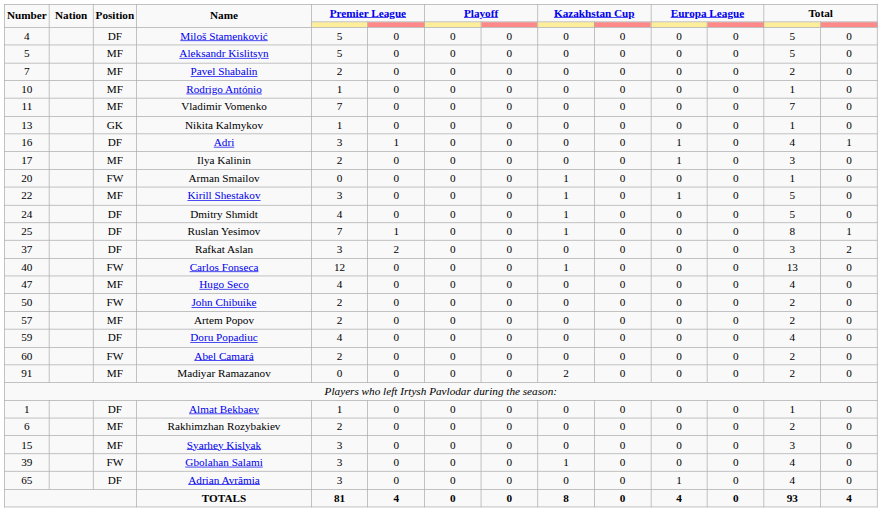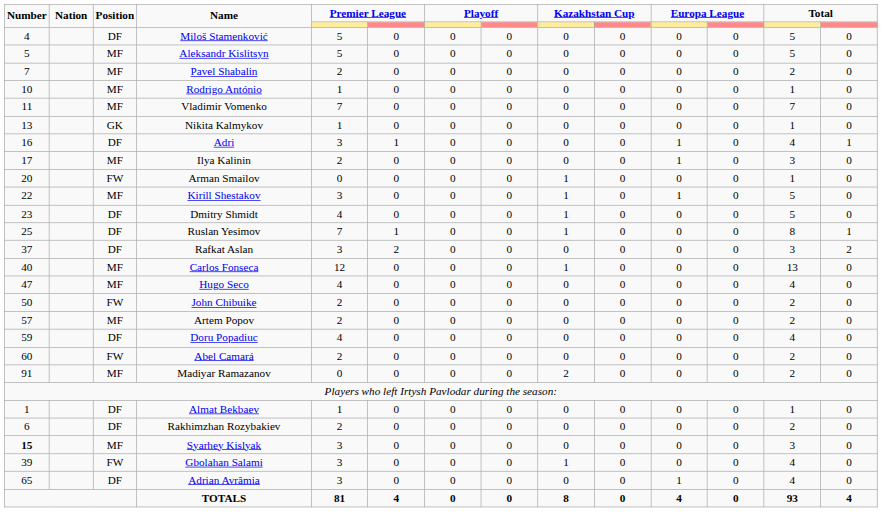Dmitry Shmidt | Number: 24 -> 23
Carlos Fonseca | Position: FW -> MF
Rakhimzhan Rozybakiev | Position: MF -> DF
Syarhey Kislyak | Number: normal -> bold
